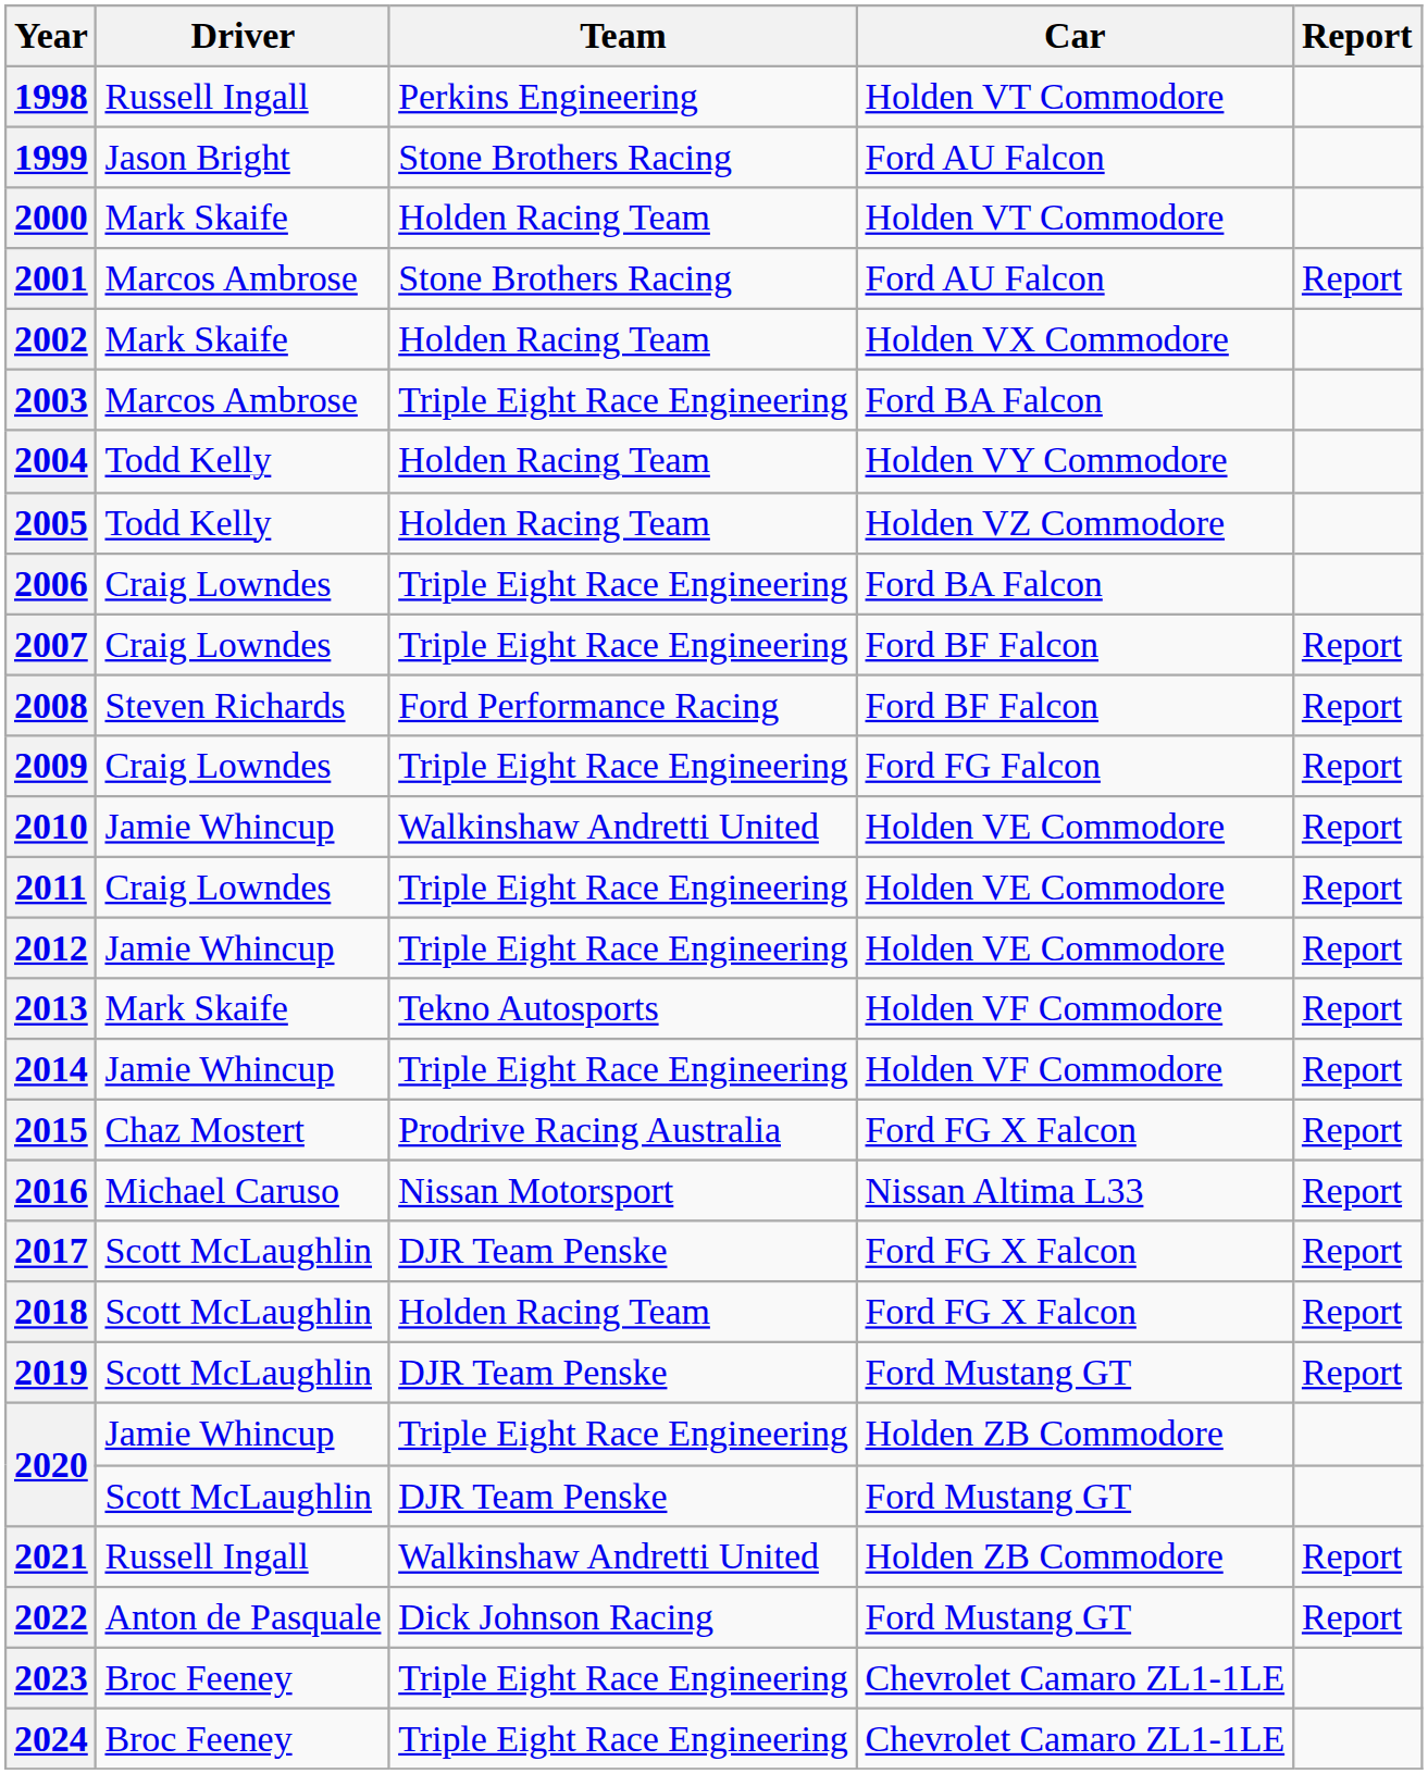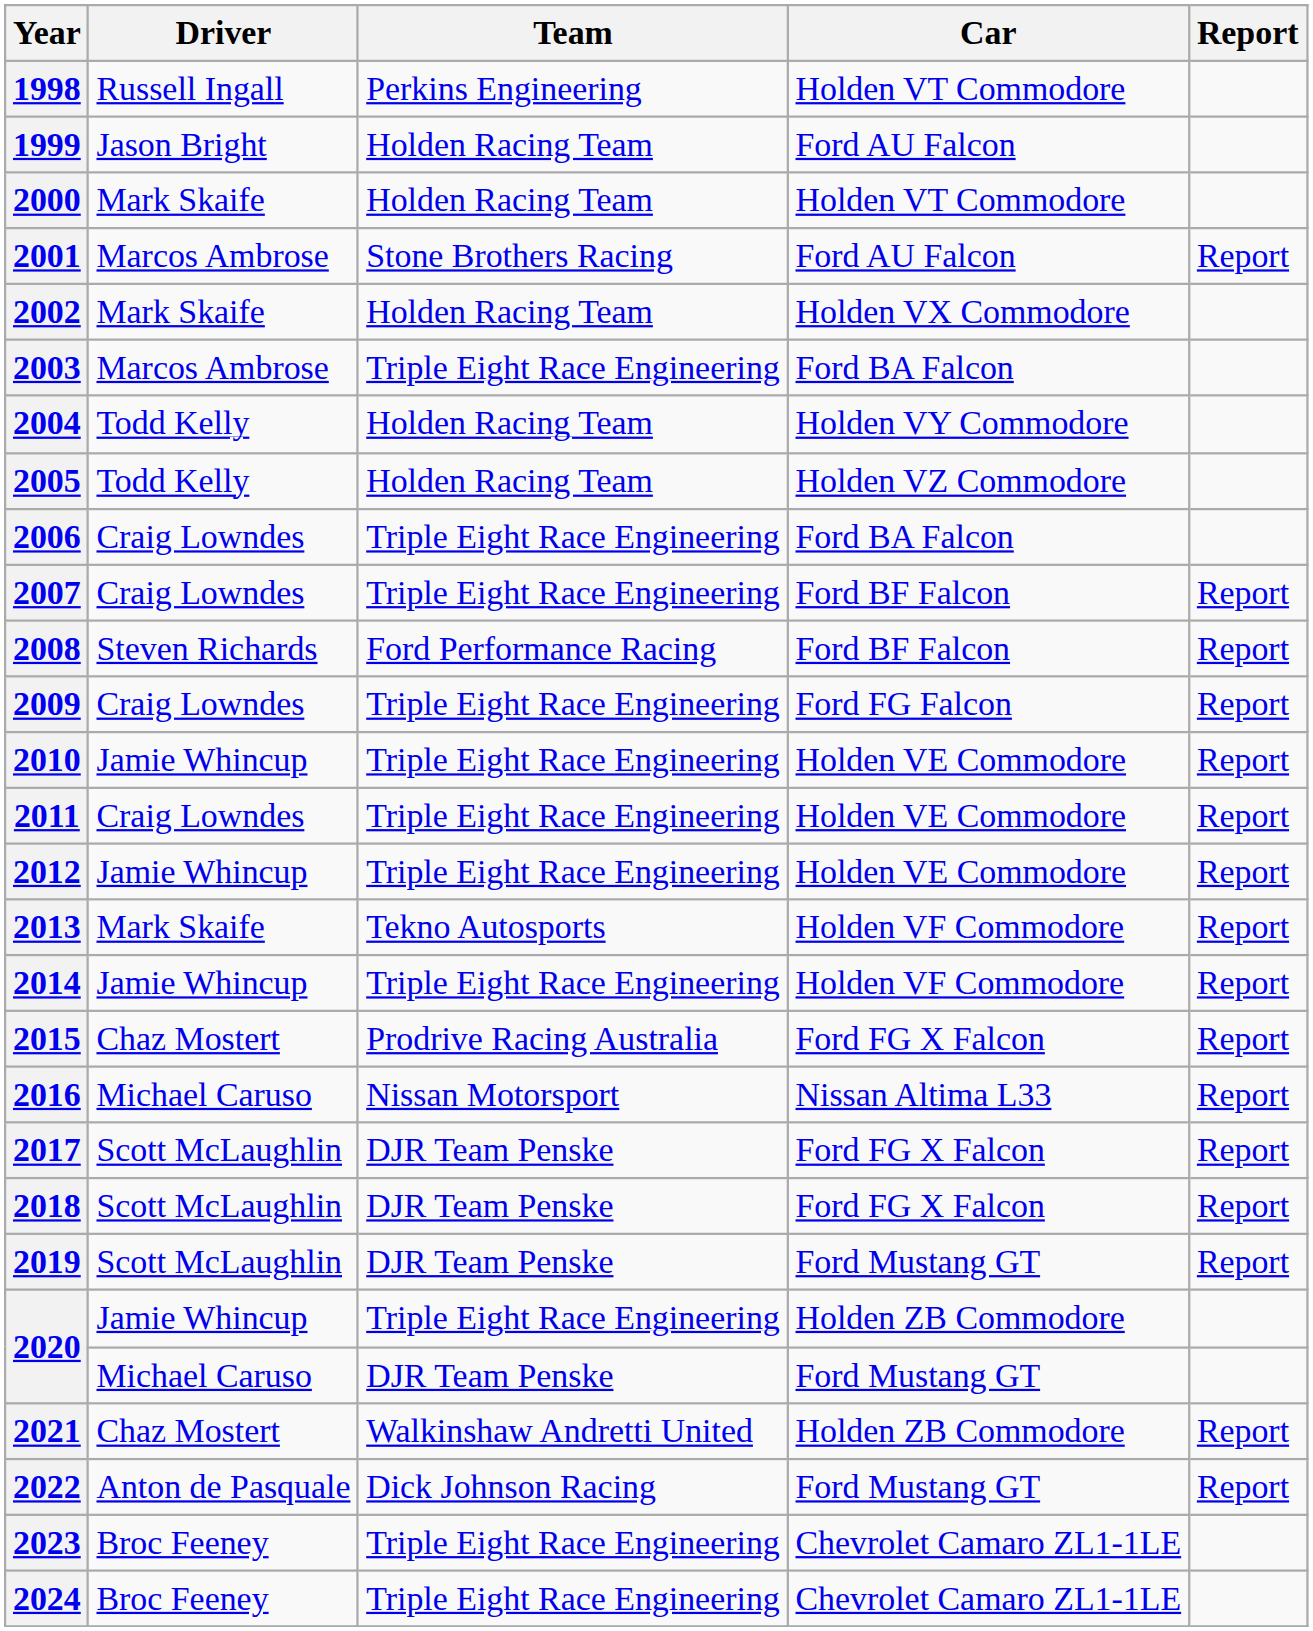1999 | Team: Stone Brothers Racing -> Holden Racing Team
2010 | Team: Walkinshaw Andretti United -> Triple Eight Race Engineering
2018 | Team: Holden Racing Team -> DJR Team Penske
2020 / Ford Mustang GT | Driver: Scott McLaughlin -> Michael Caruso
2021 | Driver: Russell Ingall -> Chaz Mostert
